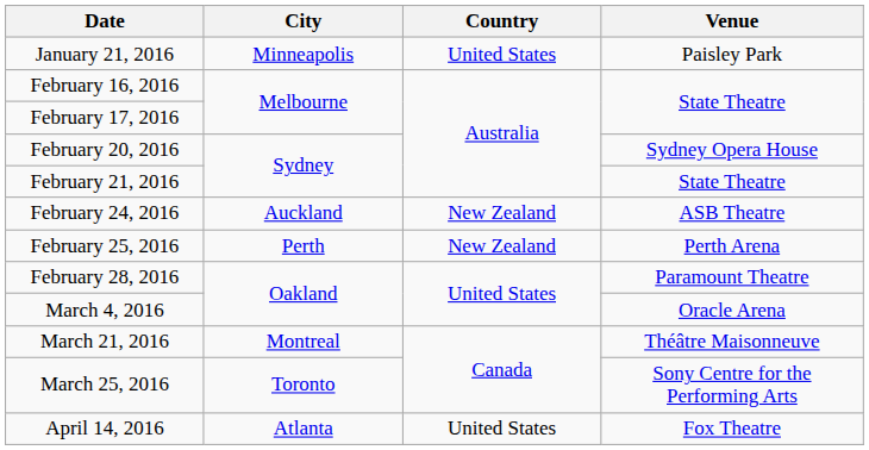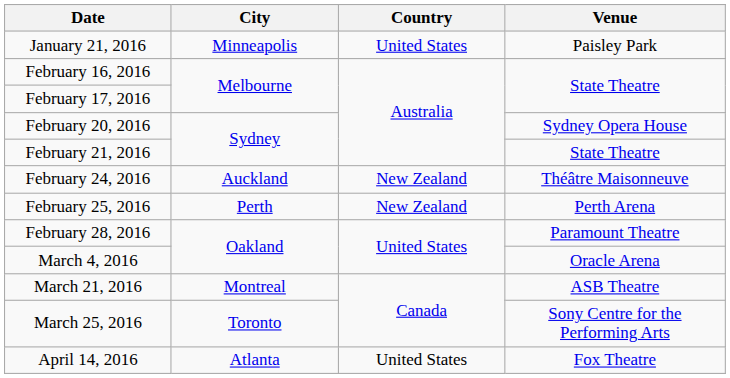February 24, 2016 | Venue: ASB Theatre -> Théâtre Maisonneuve
March 21, 2016 | Venue: Théâtre Maisonneuve -> ASB Theatre
